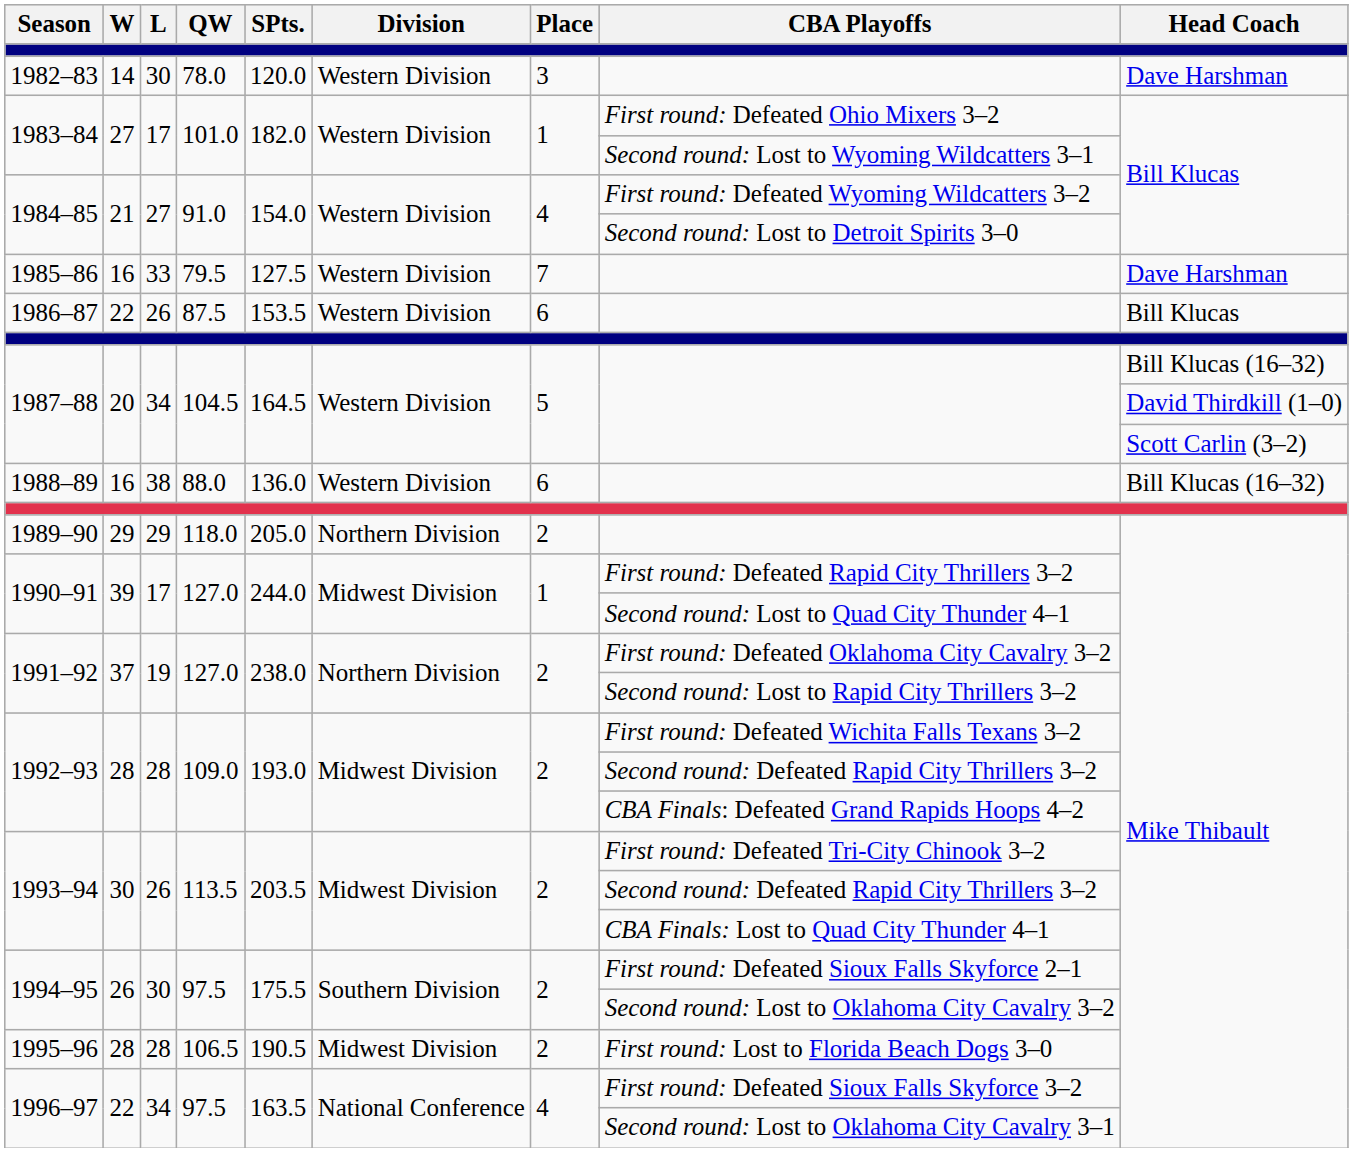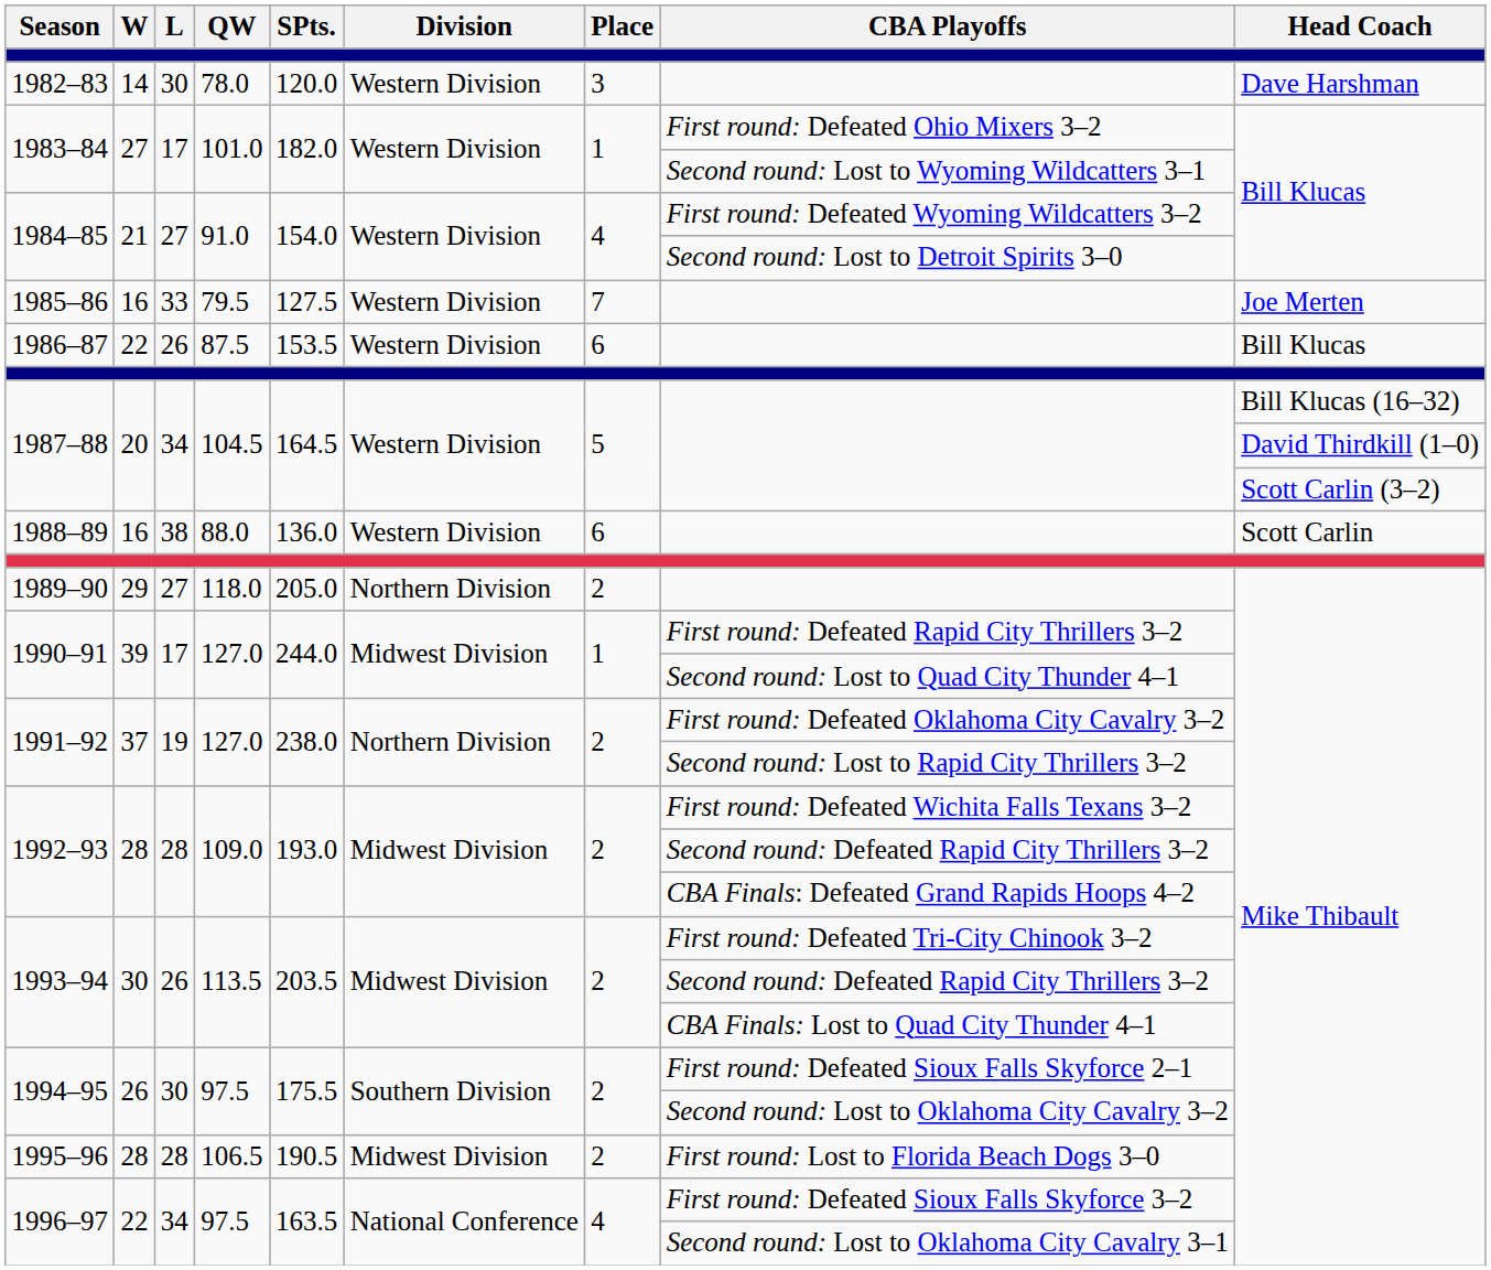1985–86 | Head Coach: Dave Harshman -> Joe Merten
1988–89 | Head Coach: Bill Klucas (16–32) -> Scott Carlin
1989–90 | L: 29 -> 27
